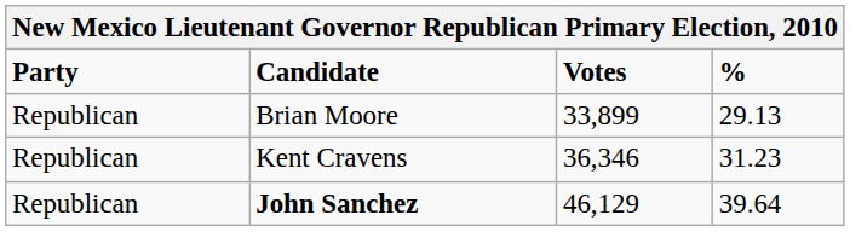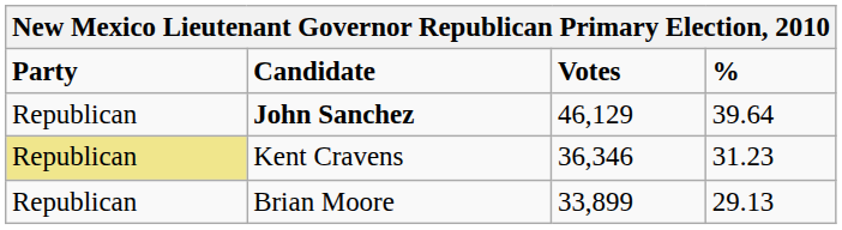rows swapped: John Sanchez <-> Brian Moore
Kent Cravens | Party: no background -> khaki background
